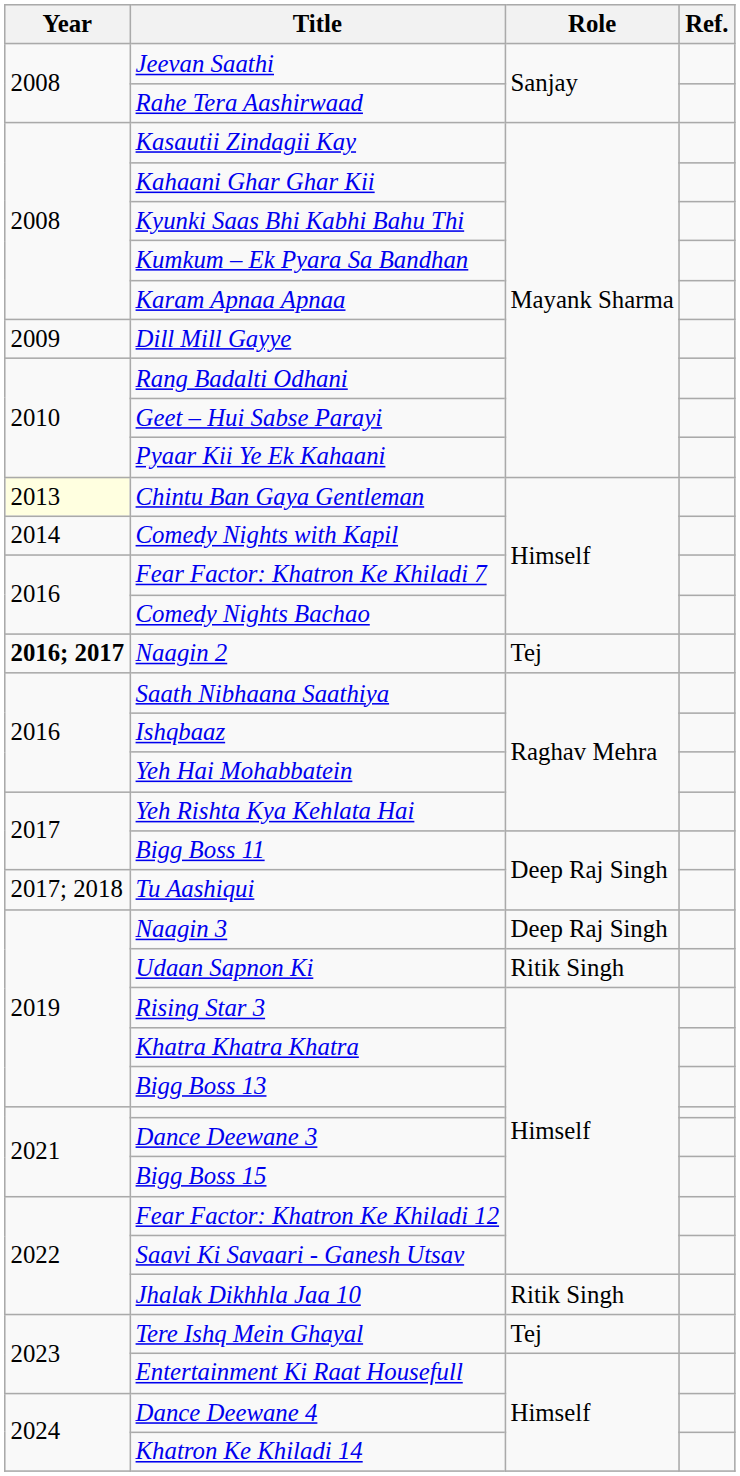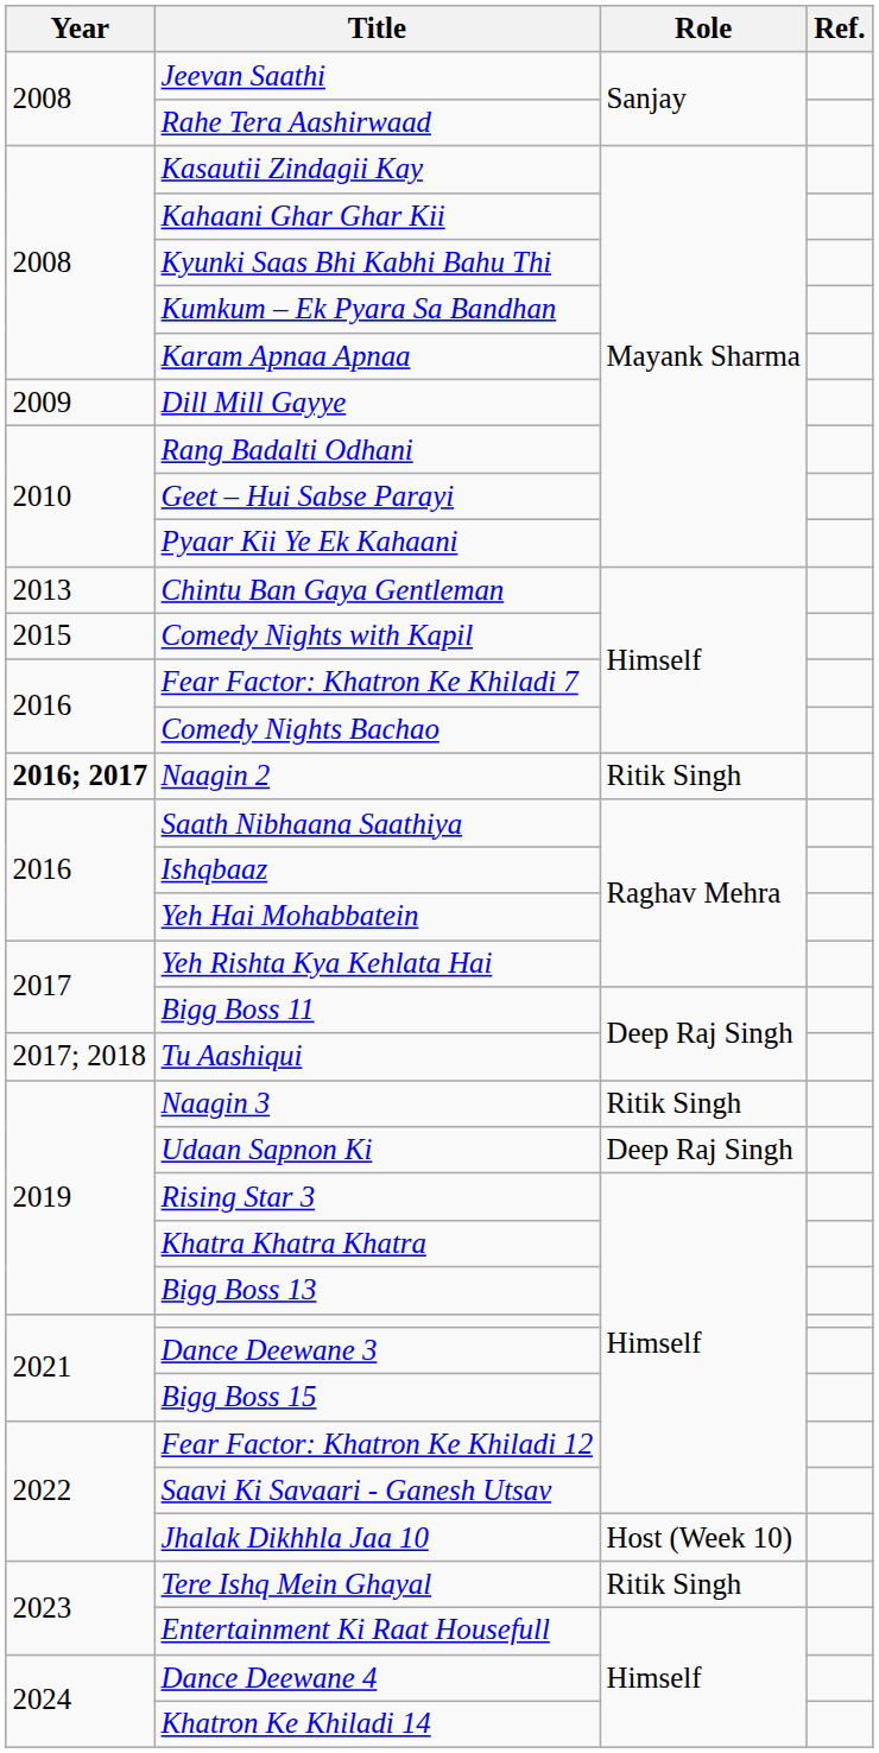Chintu Ban Gaya Gentleman | Year: lightyellow background -> no background
Comedy Nights with Kapil | Year: 2014 -> 2015
Naagin 2 | Role: Tej -> Ritik Singh
Naagin 3 | Role: Deep Raj Singh -> Ritik Singh
Udaan Sapnon Ki | Role: Ritik Singh -> Deep Raj Singh
Jhalak Dikhhla Jaa 10 | Role: Ritik Singh -> Host (Week 10)
Tere Ishq Mein Ghayal | Role: Tej -> Ritik Singh
